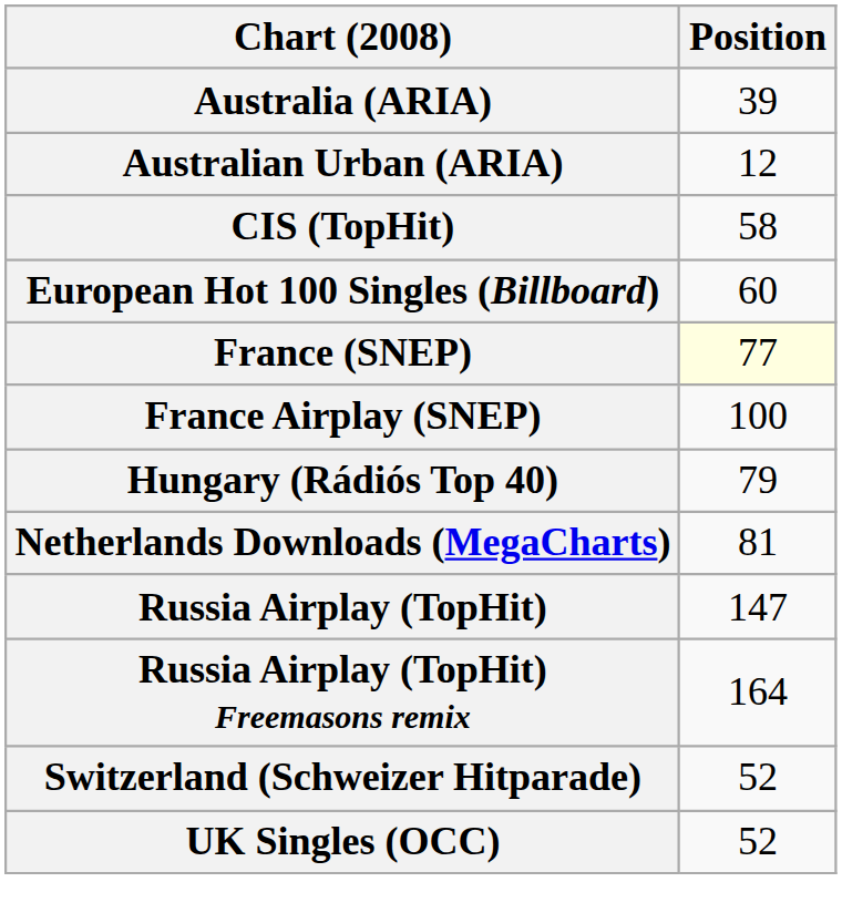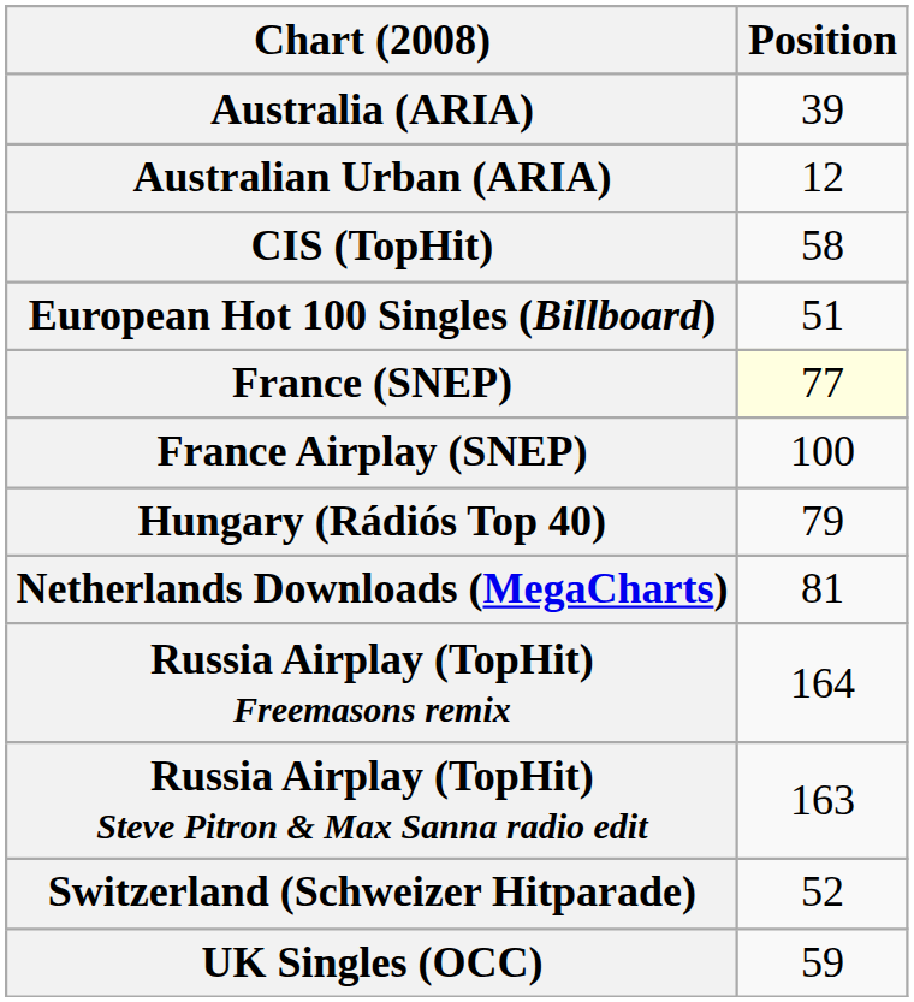European Hot 100 Singles (Billboard) | Position: 60 -> 51
- row: Russia Airplay (TopHit) | 147
+ row: Russia Airplay (TopHit) Steve Pitron & Max Sanna radio edit | 163
UK Singles (OCC) | Position: 52 -> 59
